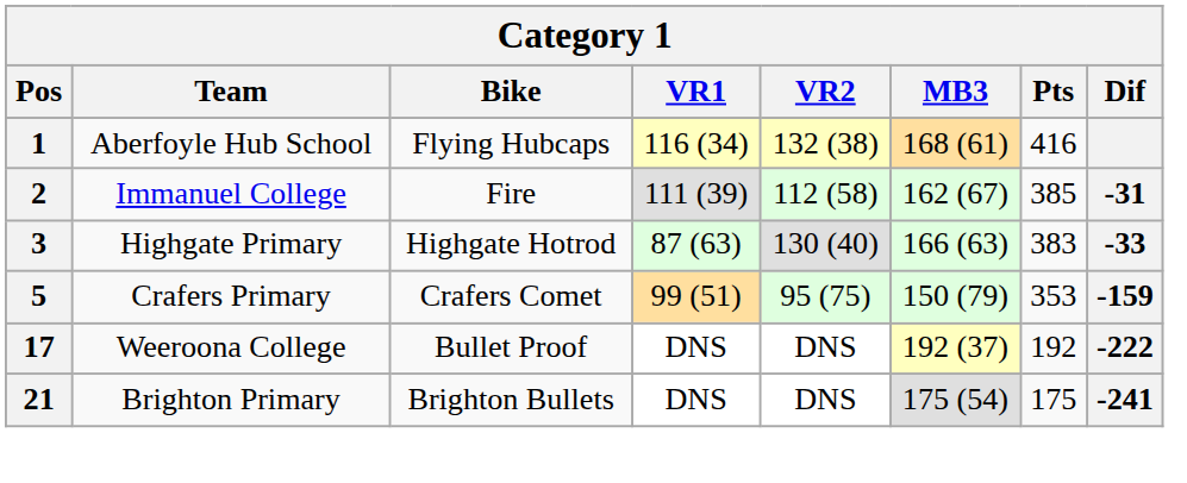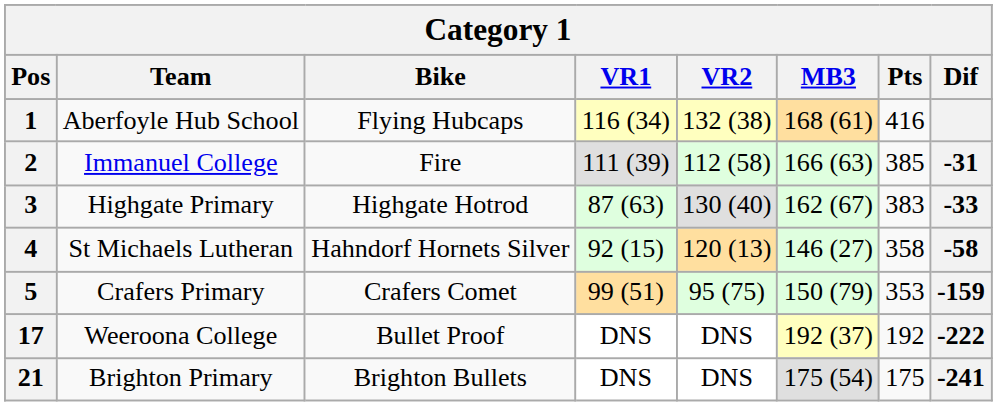2 | MB3: 162 (67) -> 166 (63)
3 | MB3: 166 (63) -> 162 (67)
+ row: 4 | St Michaels Lutheran | Hahndorf Hornets Silver | 92 (15) | 120 (13) | 146 (27) | 358 | -58
